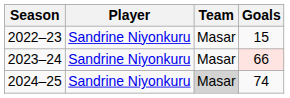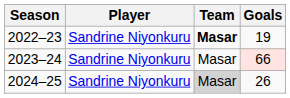2022–23 | Team: normal -> bold
2022–23 | Goals: 15 -> 19
2024–25 | Goals: 74 -> 26
